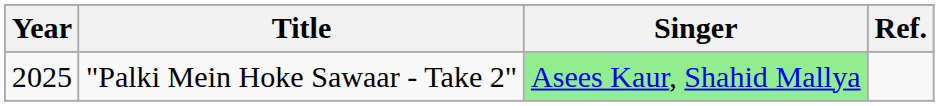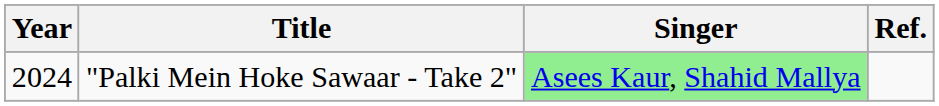"Palki Mein Hoke Sawaar - Take 2" | Year: 2025 -> 2024
